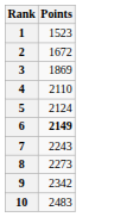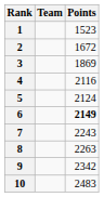+ column: Team
4 | Points: 2110 -> 2116
8 | Points: 2273 -> 2263
